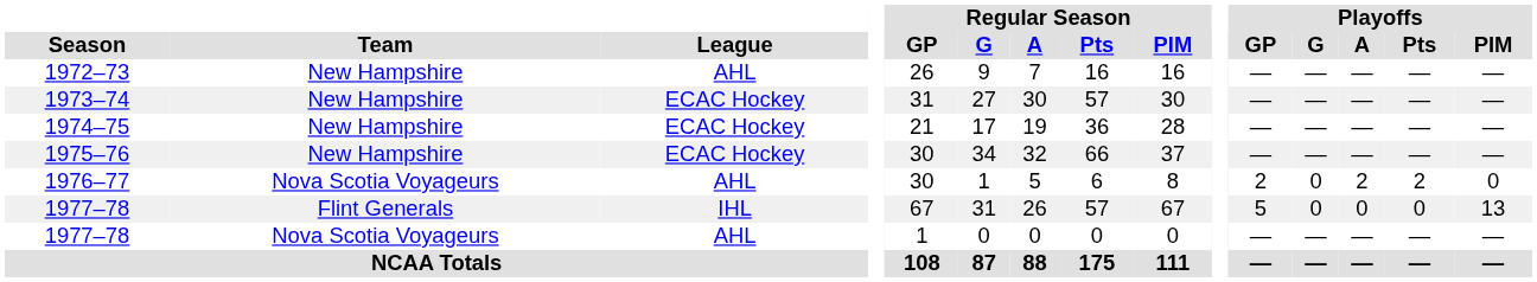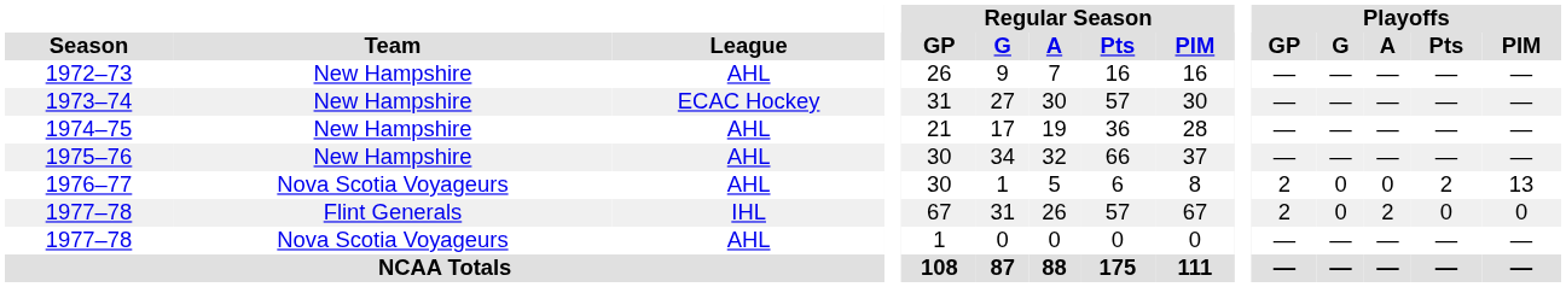1974–75 | League: ECAC Hockey -> AHL
1975–76 | League: ECAC Hockey -> AHL
1976–77 | Playoffs / A: 2 -> 0
1976–77 | Playoffs / PIM: 0 -> 13
1977–78 / Flint Generals | Playoffs / GP: 5 -> 2
1977–78 / Flint Generals | Playoffs / A: 0 -> 2
1977–78 / Flint Generals | Playoffs / PIM: 13 -> 0
